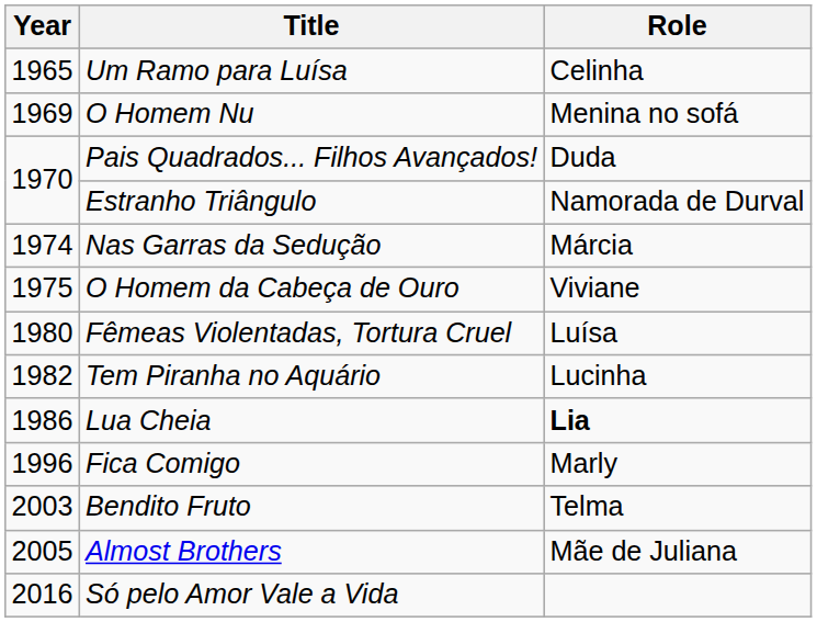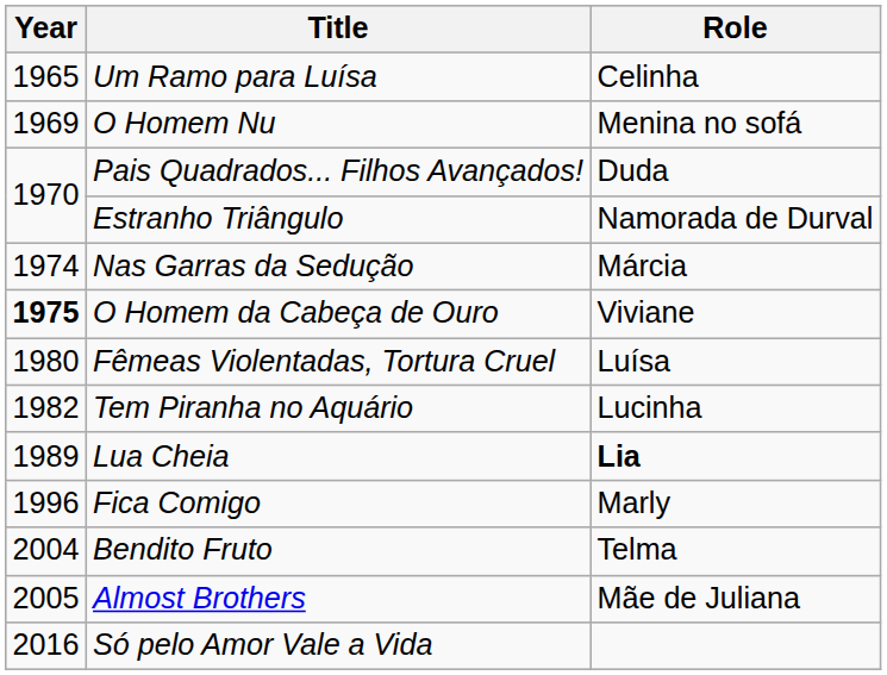O Homem da Cabeça de Ouro | Year: normal -> bold
Lua Cheia | Year: 1986 -> 1989
Bendito Fruto | Year: 2003 -> 2004
